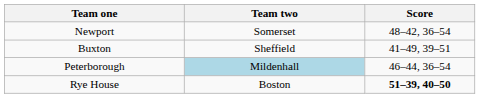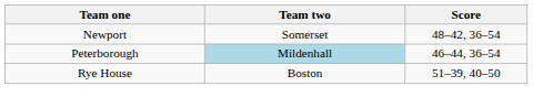- row: Buxton | Sheffield | 41–49, 39–51
Rye House | Score: bold -> normal
